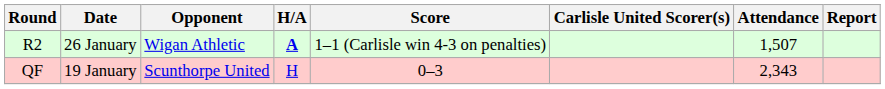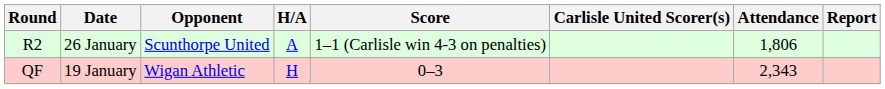R2 | Opponent: Wigan Athletic -> Scunthorpe United
R2 | H/A: bold -> normal
R2 | Attendance: 1,507 -> 1,806
QF | Opponent: Scunthorpe United -> Wigan Athletic
